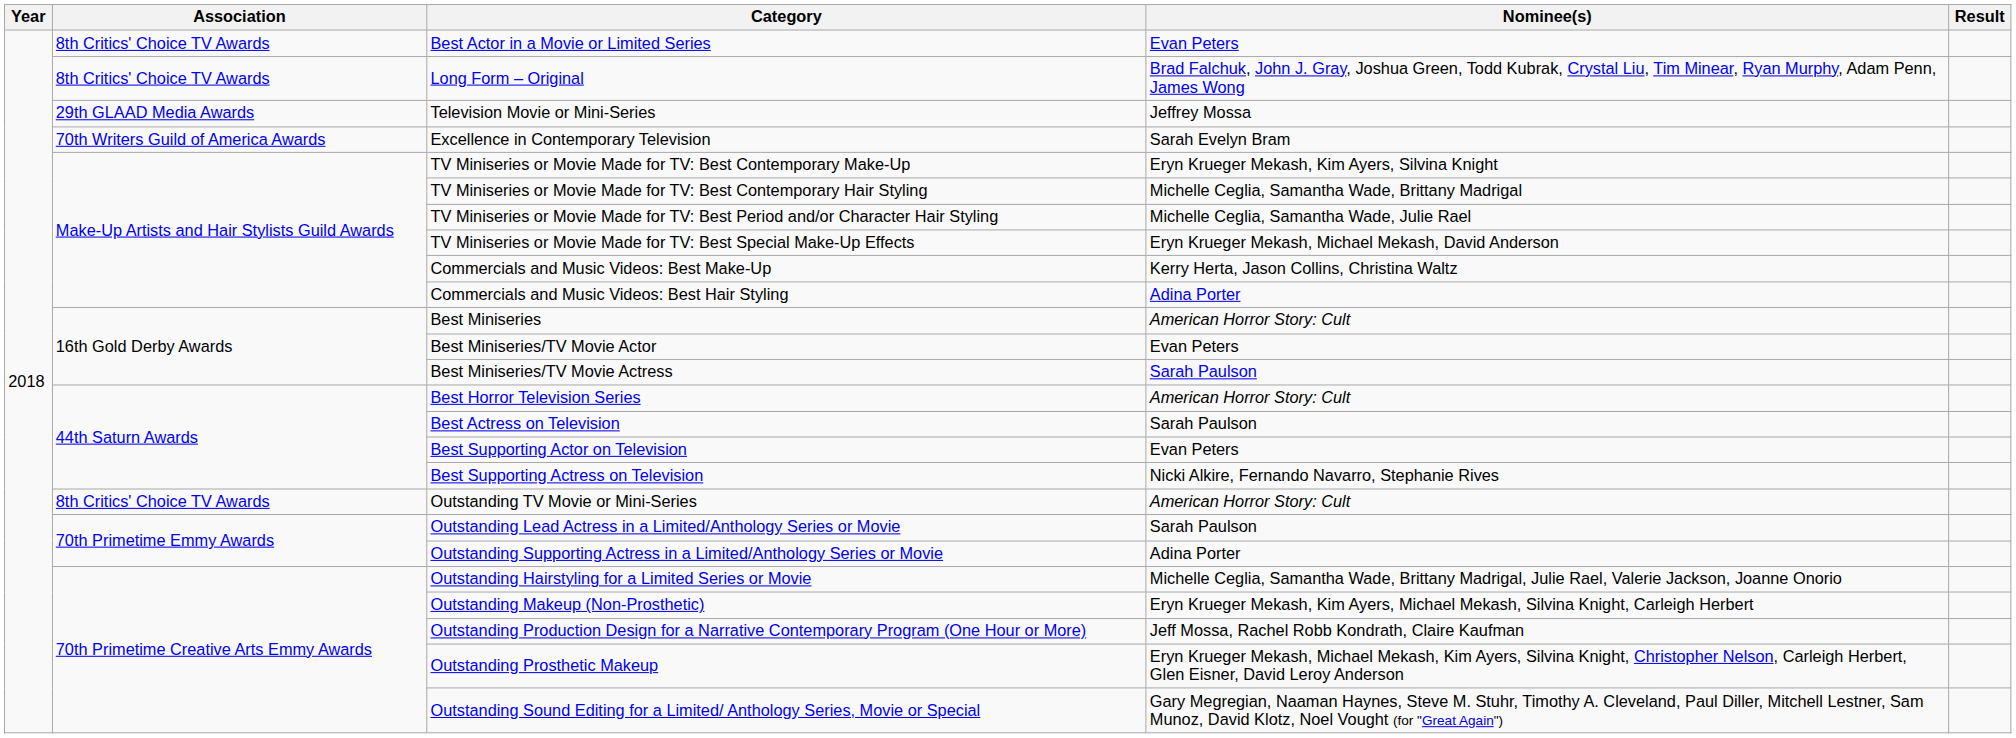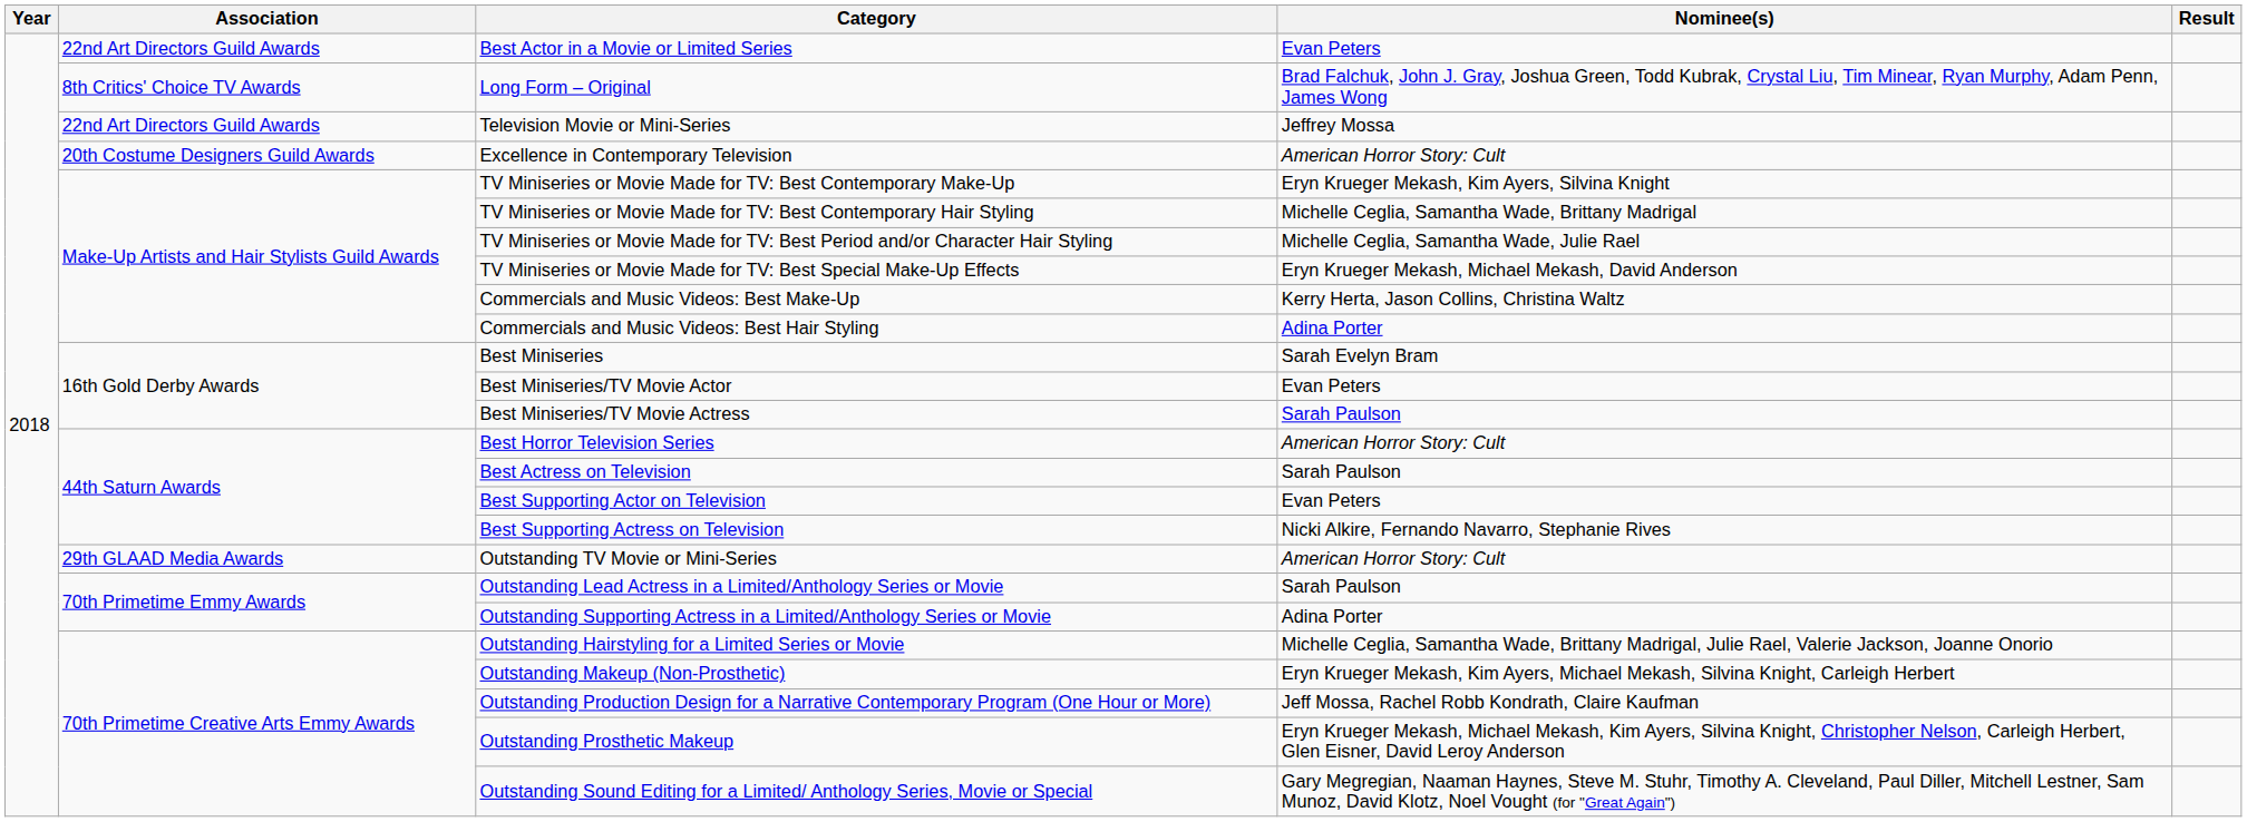Best Actor in a Movie or Limited Series | Association: 8th Critics' Choice TV Awards -> 22nd Art Directors Guild Awards
Television Movie or Mini-Series | Association: 29th GLAAD Media Awards -> 22nd Art Directors Guild Awards
Excellence in Contemporary Television | Association: 70th Writers Guild of America Awards -> 20th Costume Designers Guild Awards
Excellence in Contemporary Television | Nominee(s): Sarah Evelyn Bram -> American Horror Story: Cult
Best Miniseries | Nominee(s): American Horror Story: Cult -> Sarah Evelyn Bram
Outstanding TV Movie or Mini-Series | Association: 8th Critics' Choice TV Awards -> 29th GLAAD Media Awards
